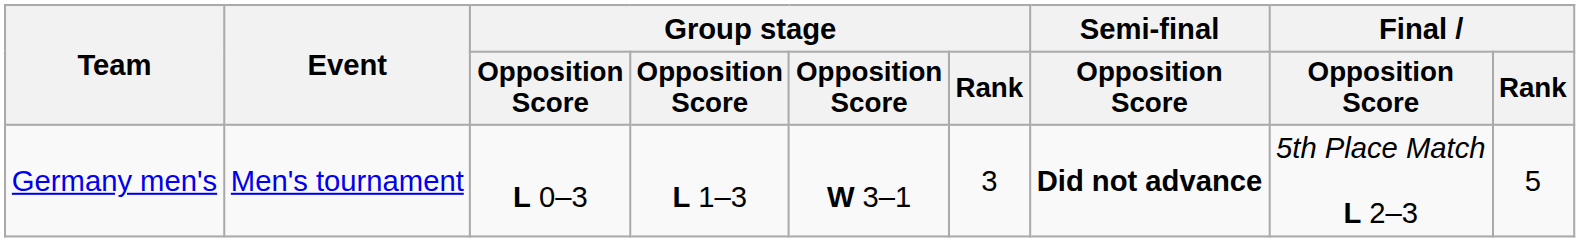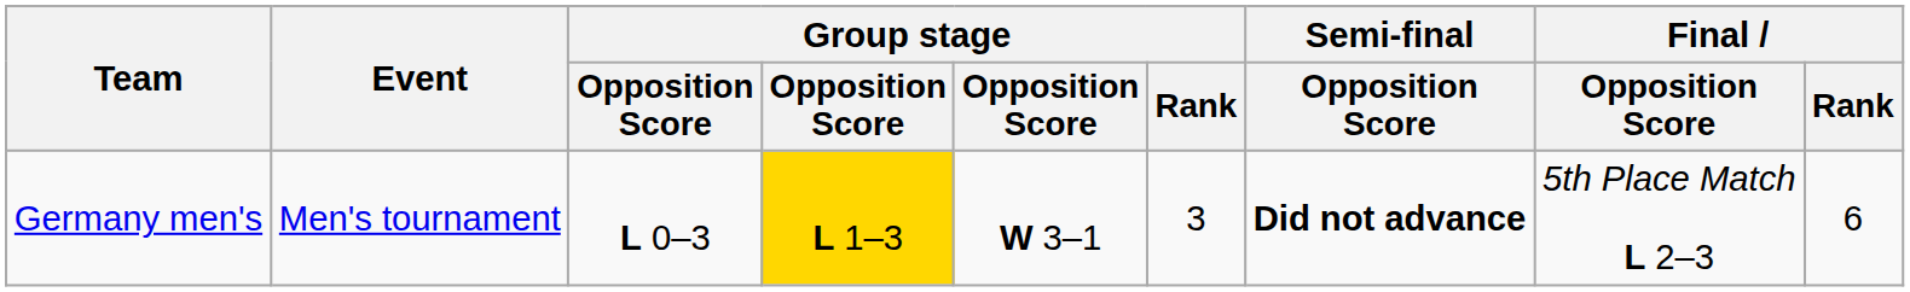Germany men's | column 4: no background -> gold background
Germany men's | Final / Rank: 5 -> 6
